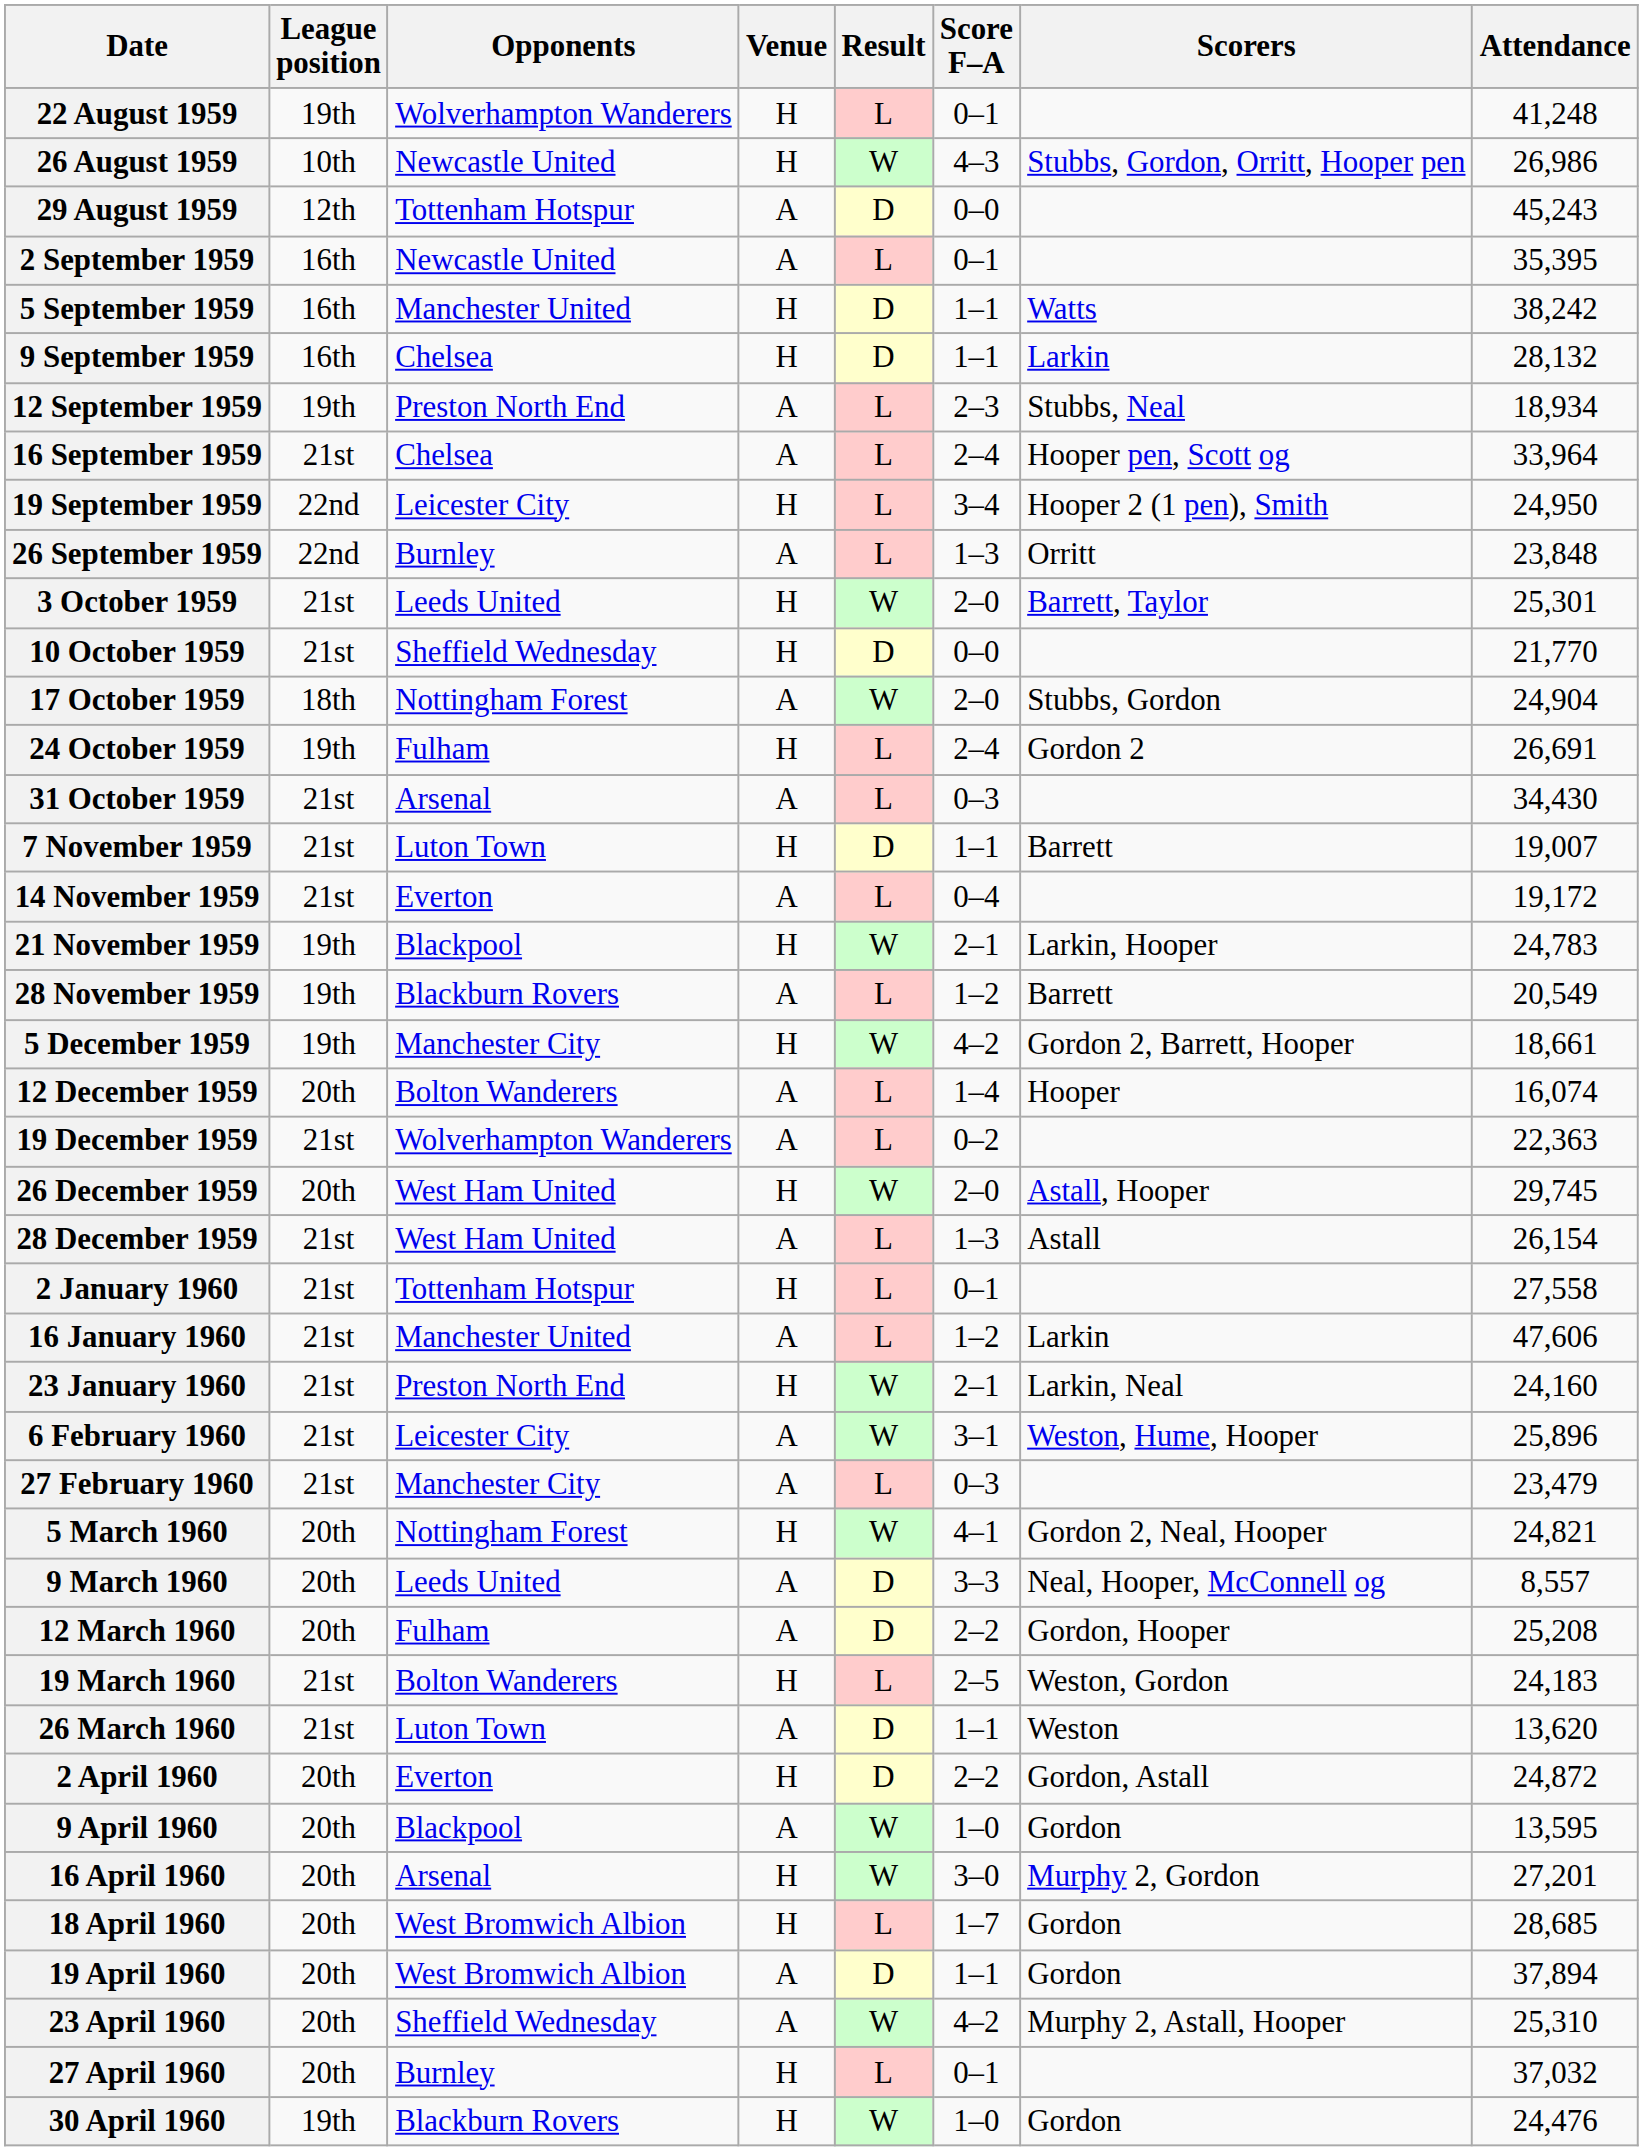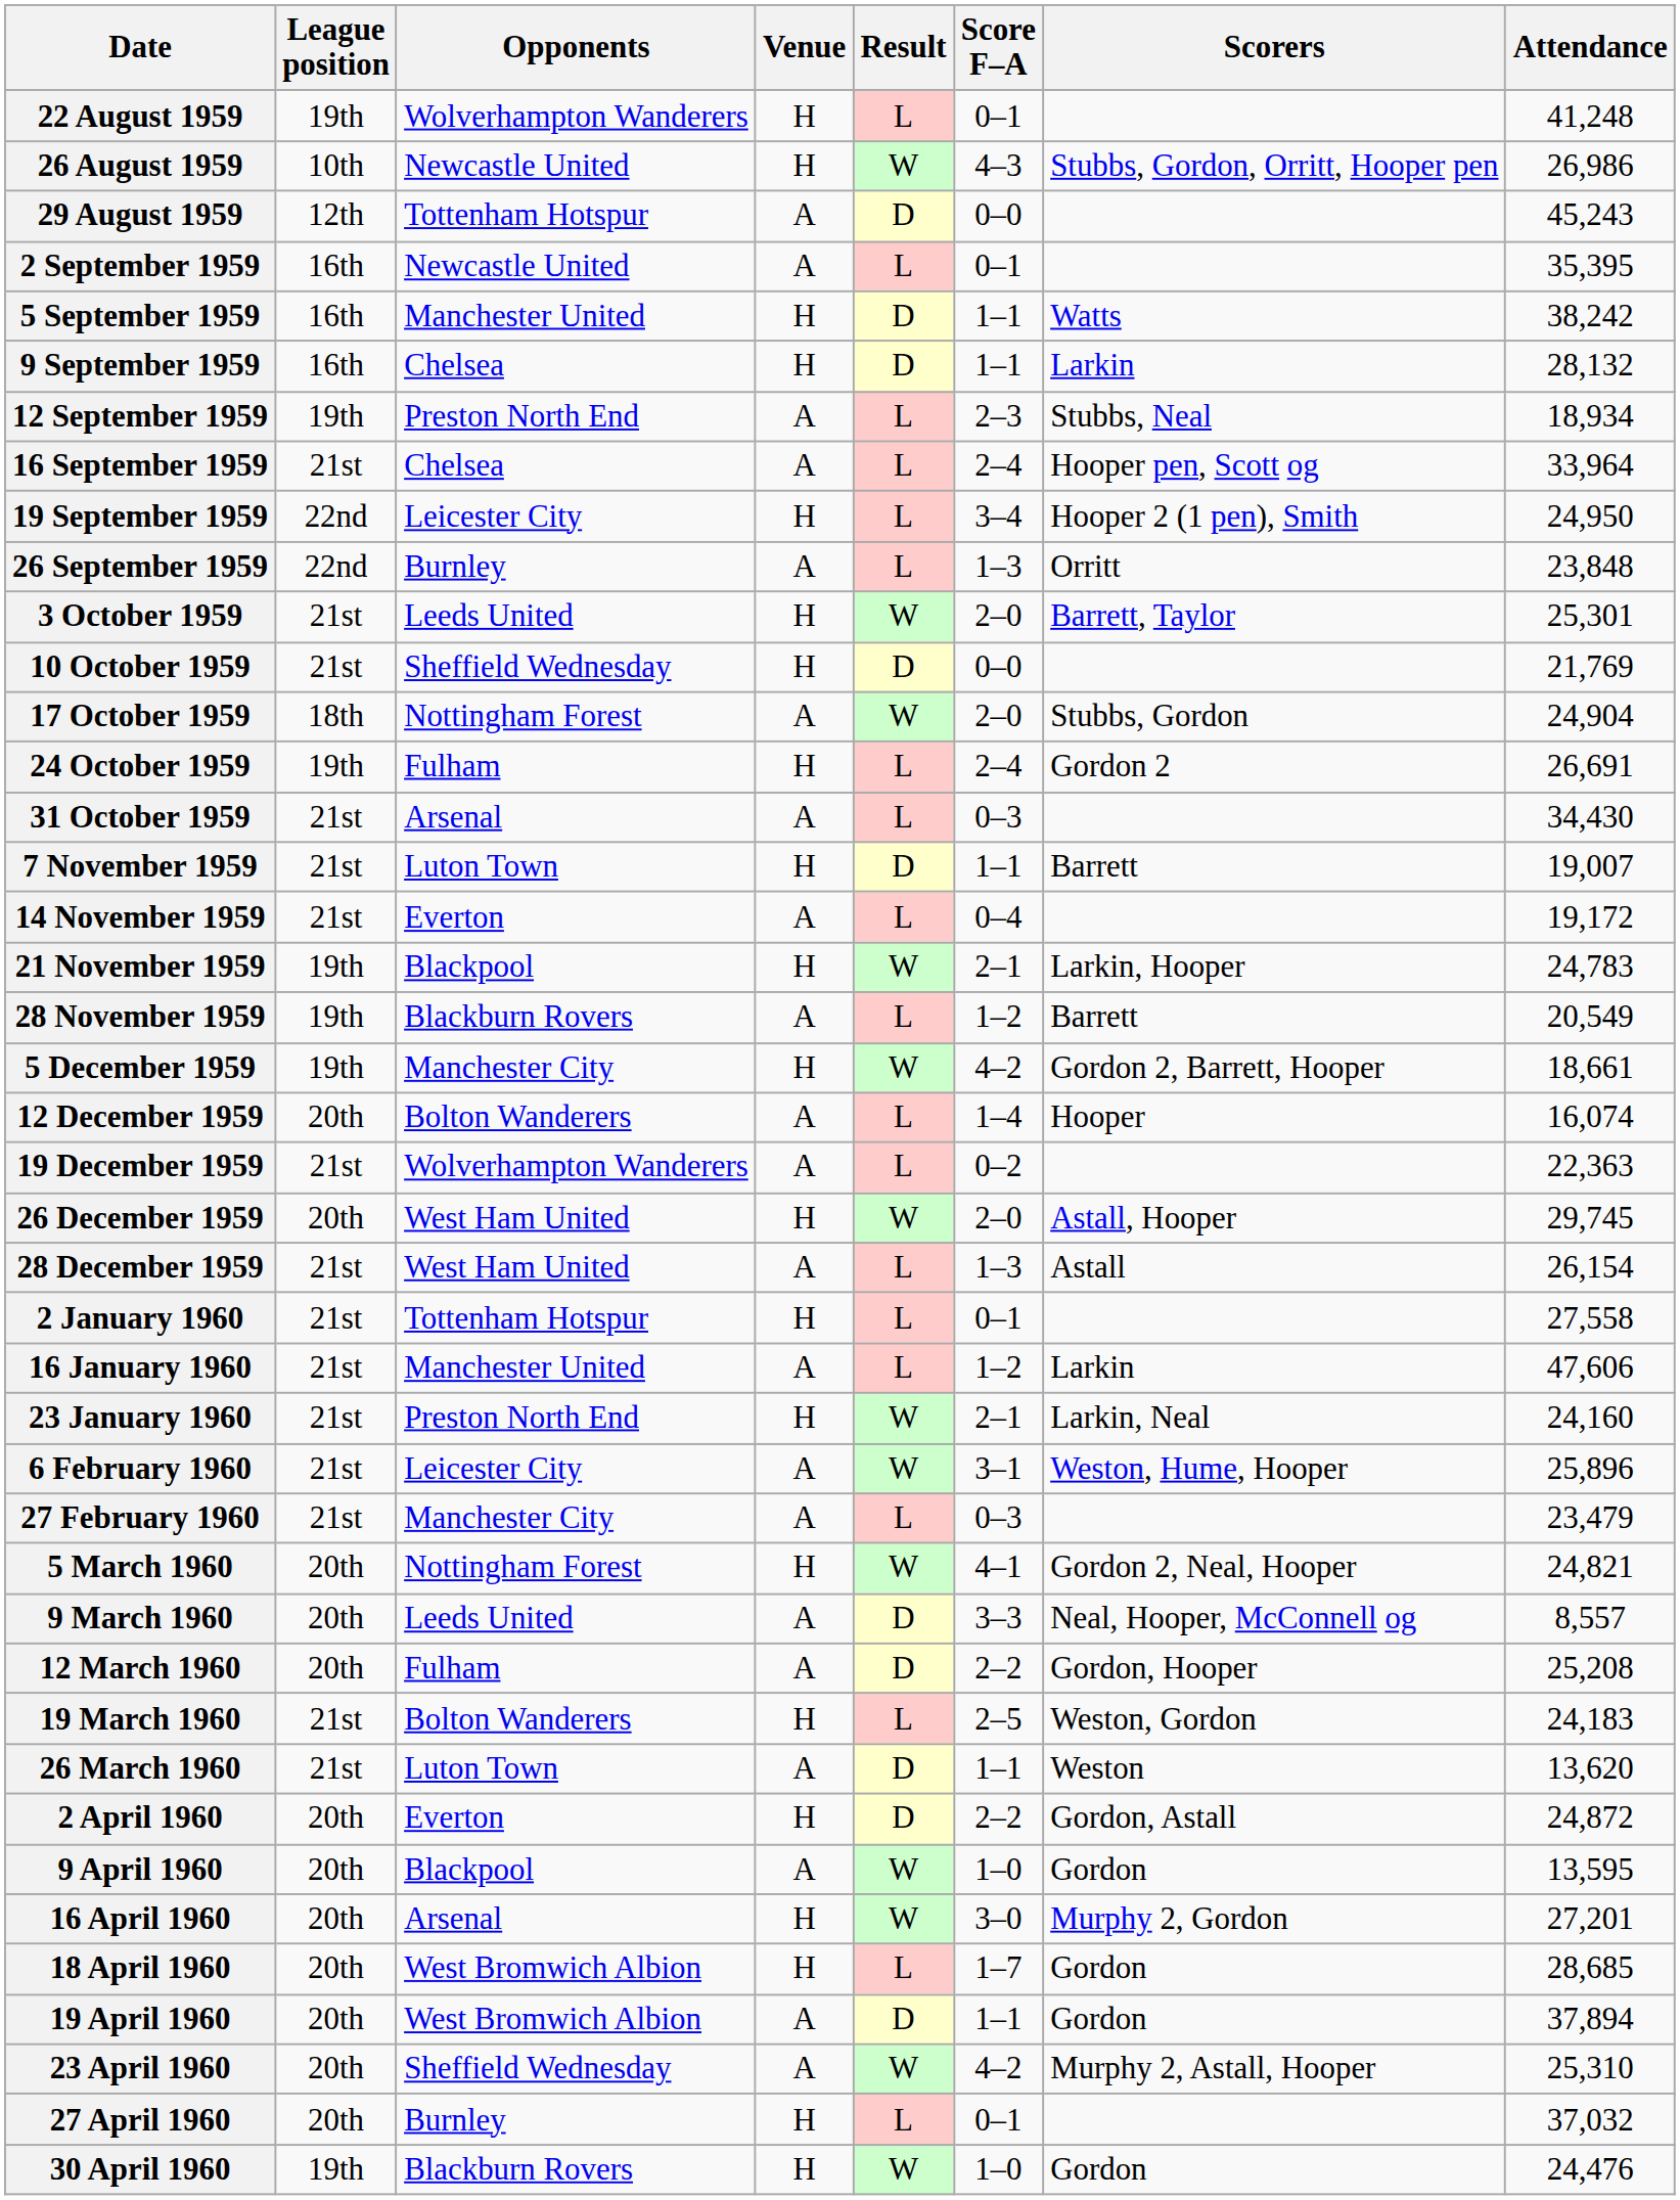10 October 1959 | Attendance: 21,770 -> 21,769
